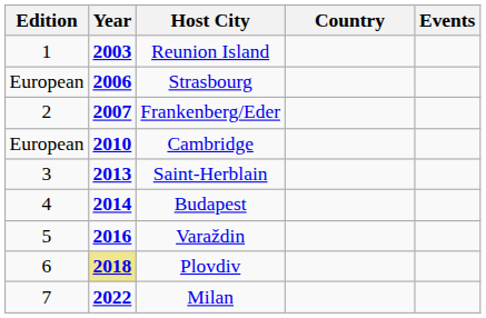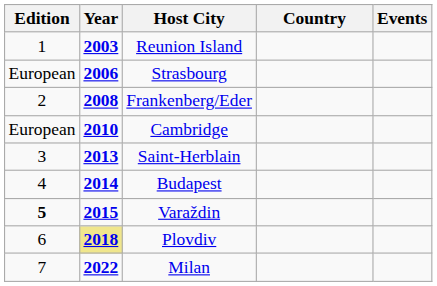Frankenberg/Eder | Year: 2007 -> 2008
Varaždin | Edition: normal -> bold
Varaždin | Year: 2016 -> 2015
